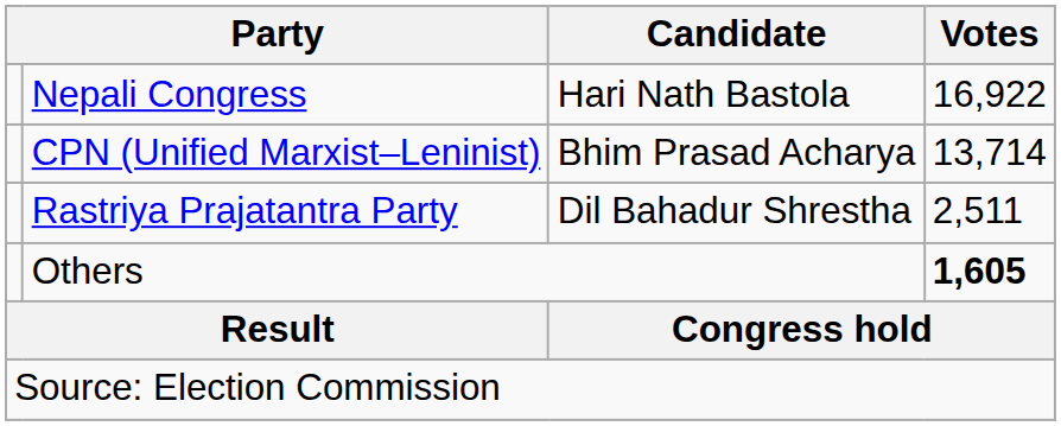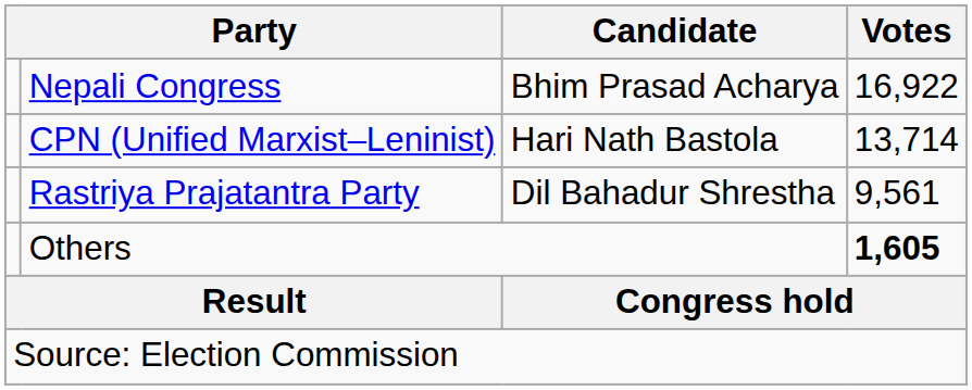Nepali Congress | Candidate: Hari Nath Bastola -> Bhim Prasad Acharya
CPN (Unified Marxist–Leninist) | Candidate: Bhim Prasad Acharya -> Hari Nath Bastola
Rastriya Prajatantra Party | Votes: 2,511 -> 9,561
